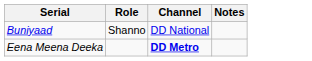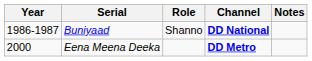+ column: Year | 1986-1987 | 2000
Buniyaad | Channel: normal -> bold
